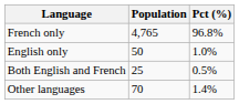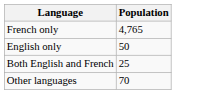- column: Pct (%) | 96.8% | 1.0% | 0.5% | 1.4%
